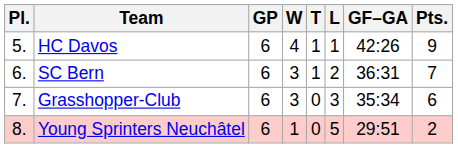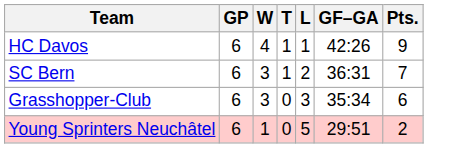- column: Pl. | 5. | 6. | 7. | 8.
